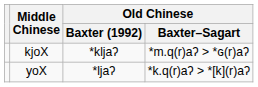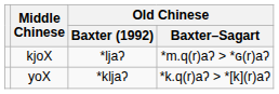kjoX | Old Chinese / Baxter (1992): *kljaʔ -> *ljaʔ
yoX | Old Chinese / Baxter (1992): *ljaʔ -> *kljaʔ
